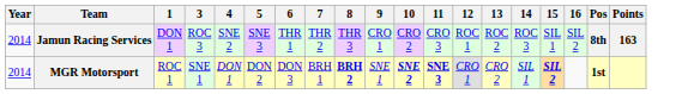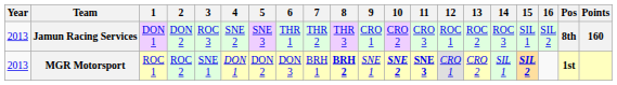+ column: 2 | DON 2 | ROC 2
Jamun Racing Services | Year: 2014 -> 2013
Jamun Racing Services | Points: 163 -> 160
MGR Motorsport | Year: 2014 -> 2013
